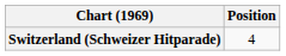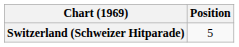Switzerland (Schweizer Hitparade) | Position: 4 -> 5
